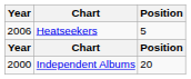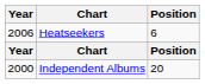Heatseekers | Position: 5 -> 6
